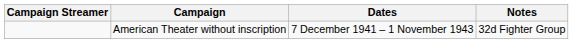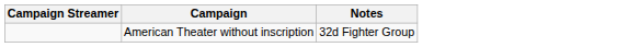- column: Dates | 7 December 1941 – 1 November 1943
